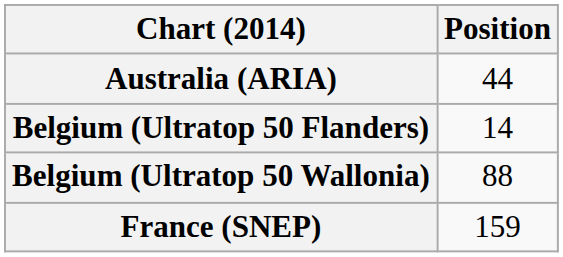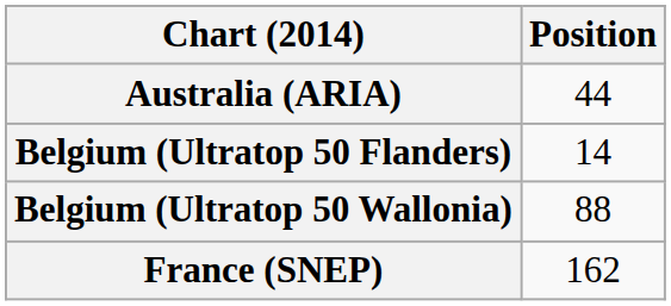France (SNEP) | Position: 159 -> 162
